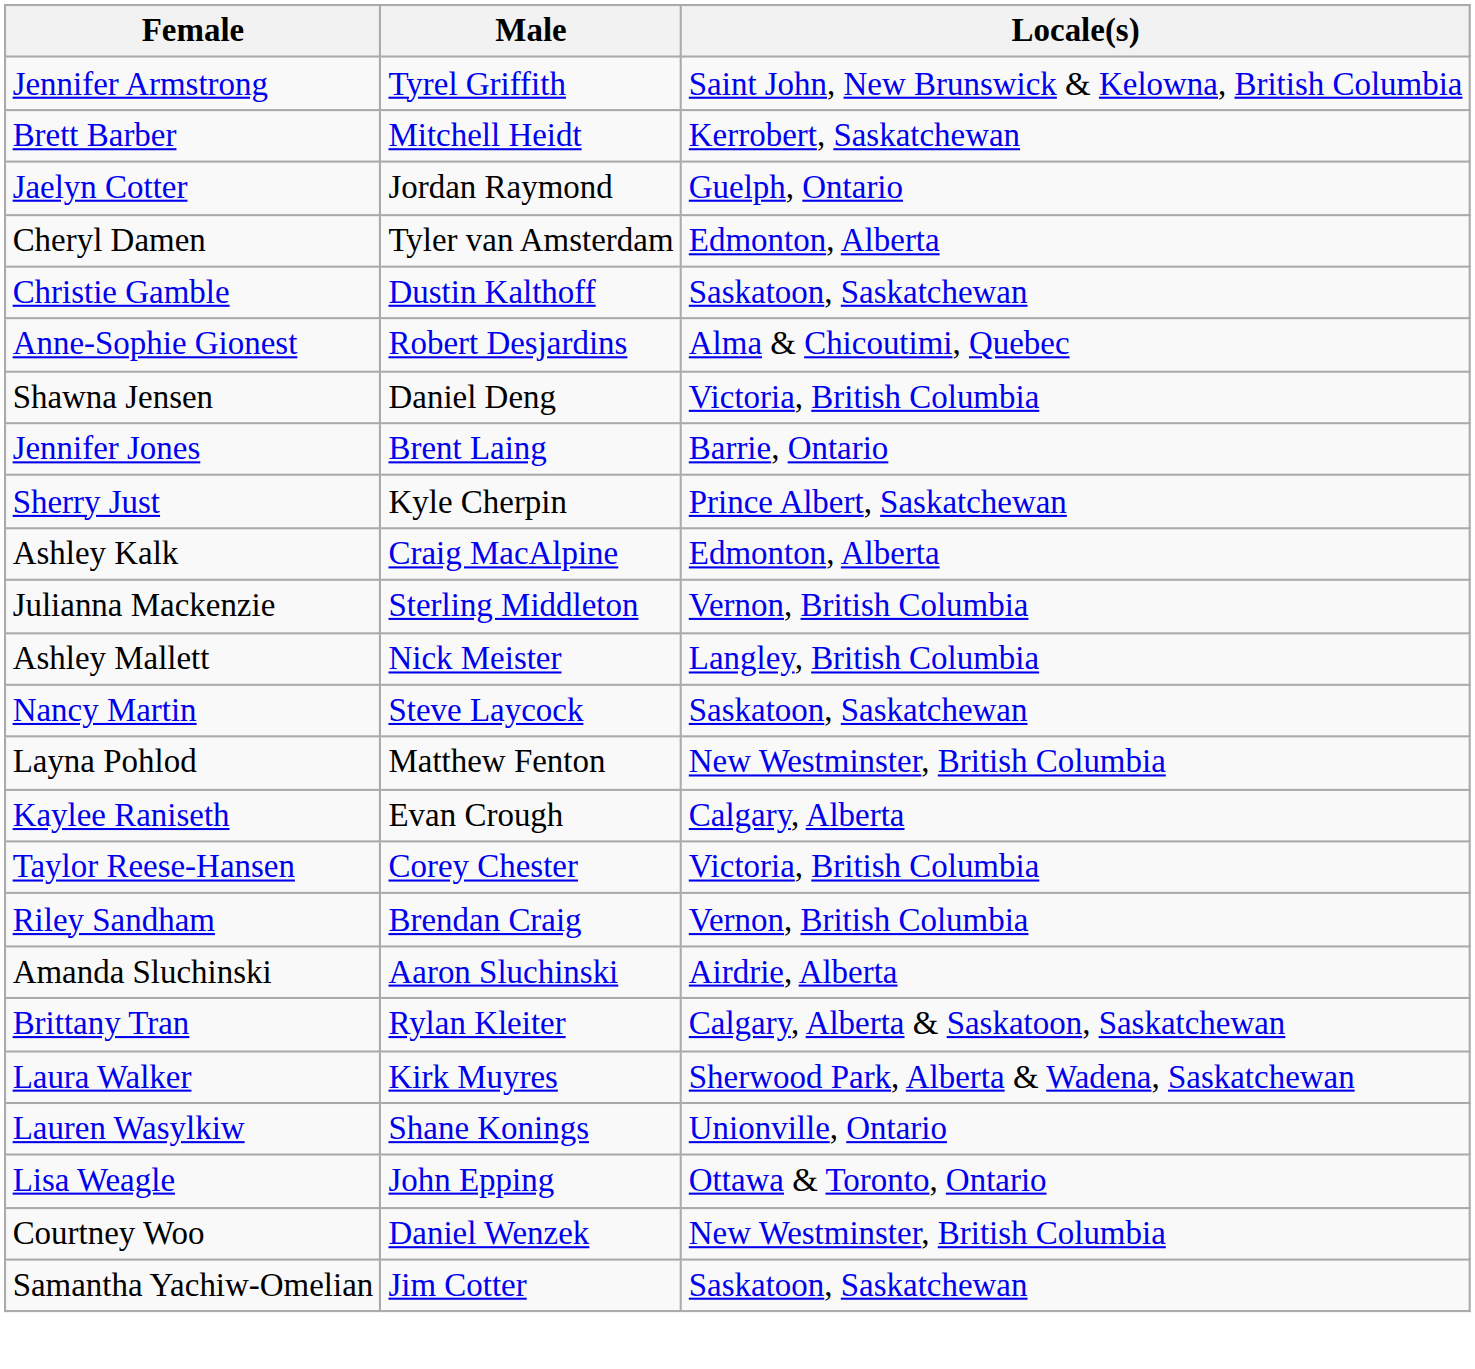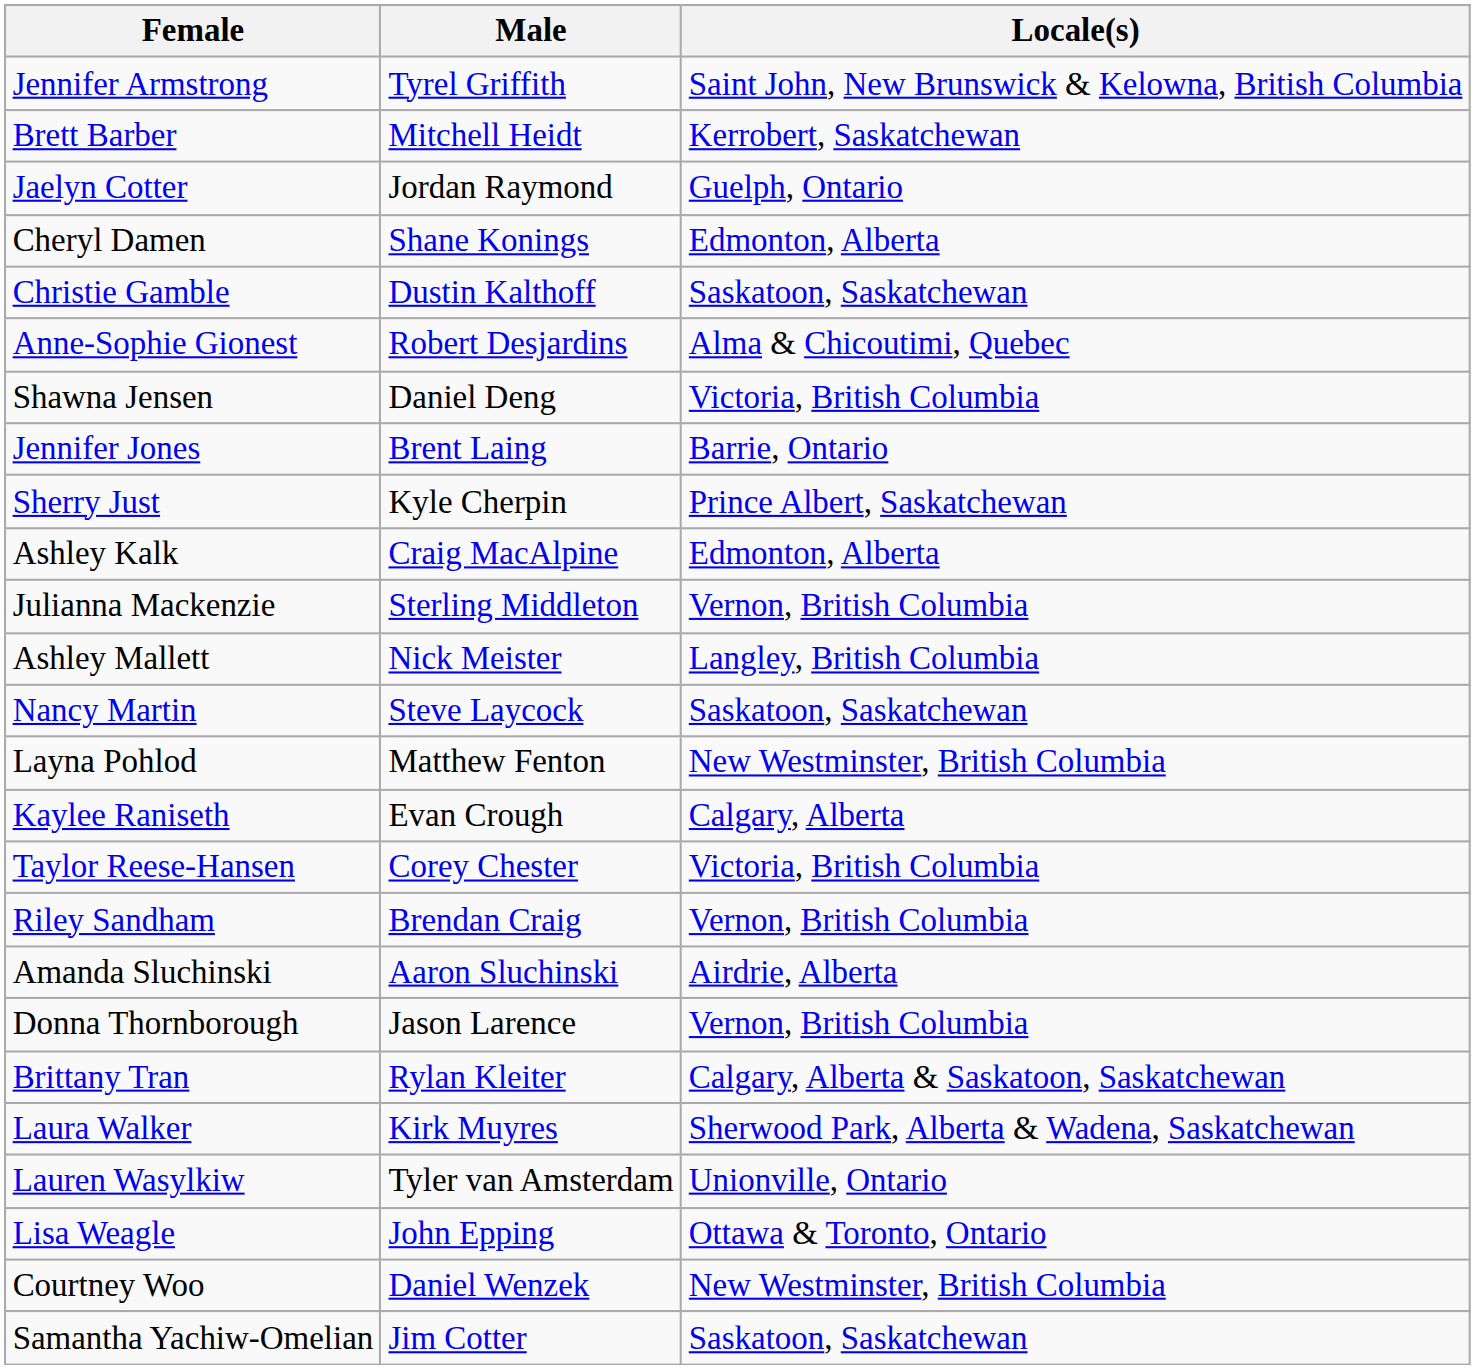Cheryl Damen | Male: Tyler van Amsterdam -> Shane Konings
+ row: Donna Thornborough | Jason Larence | Vernon, British Columbia
Lauren Wasylkiw | Male: Shane Konings -> Tyler van Amsterdam
